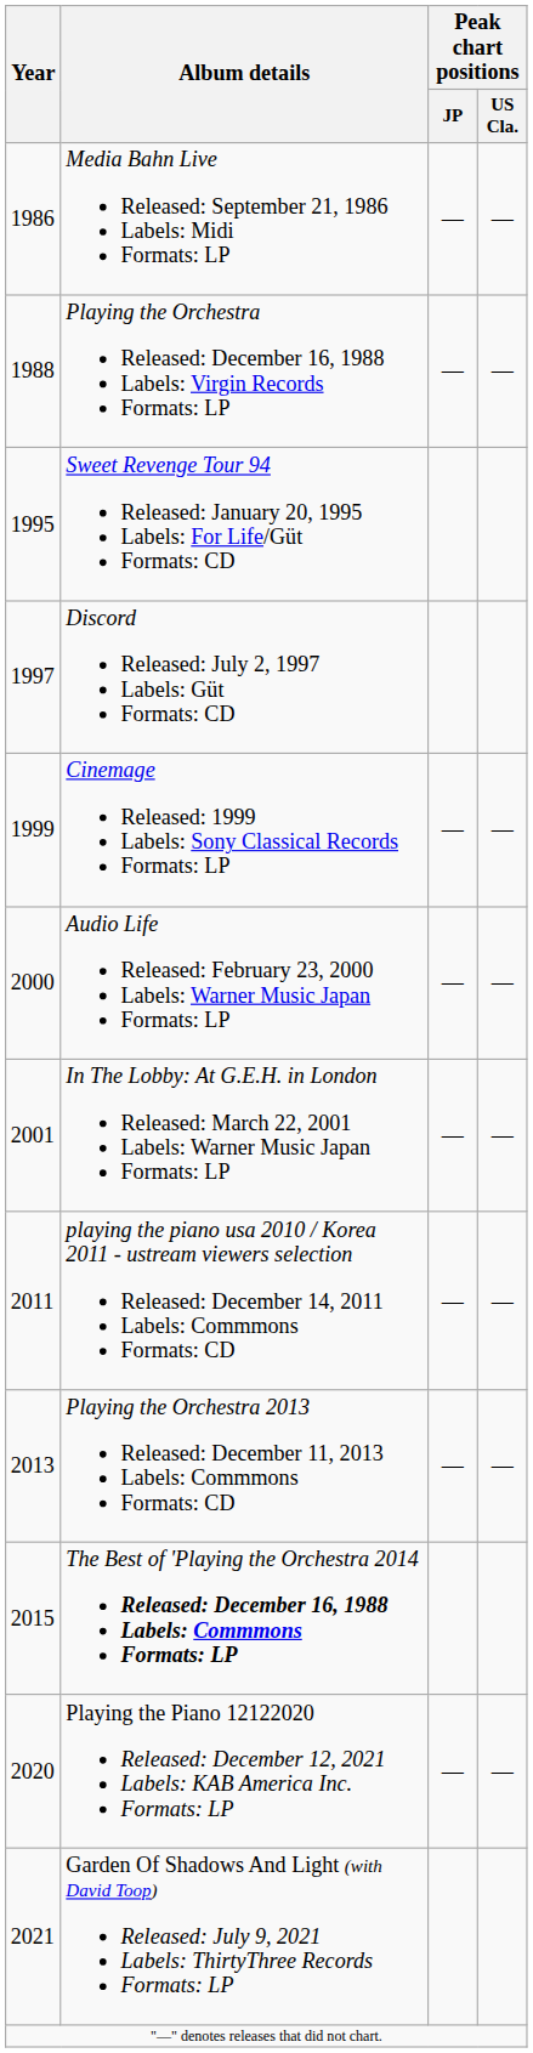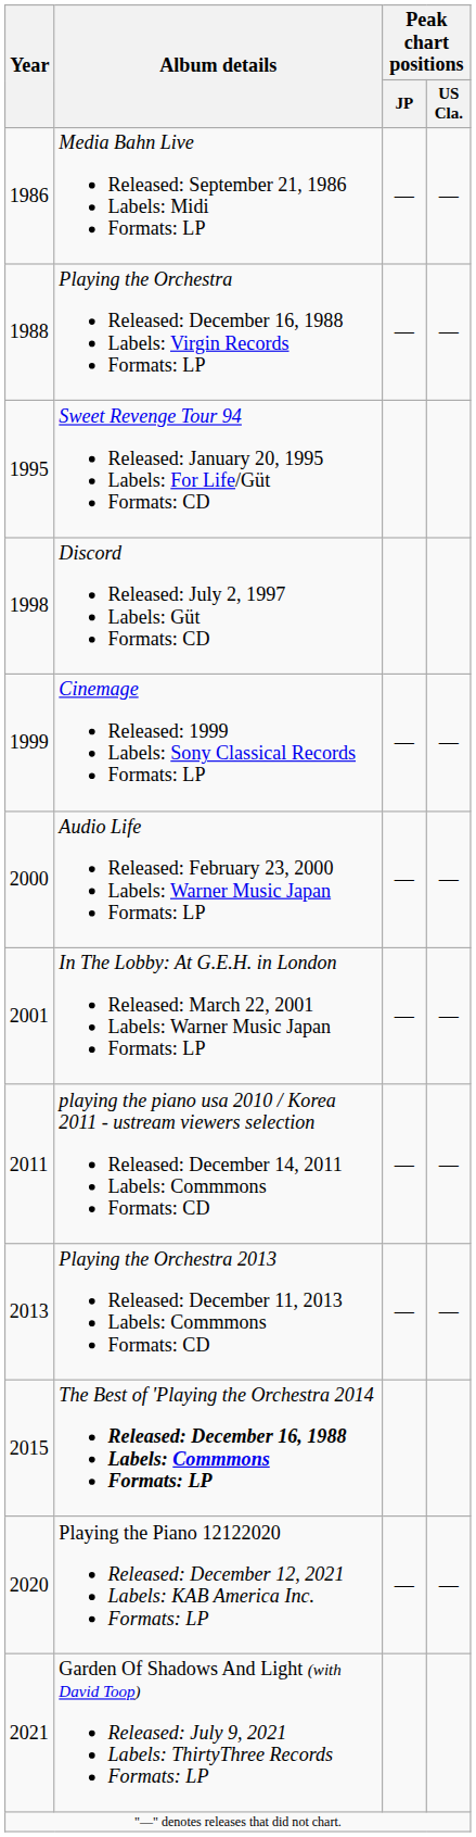Discord Released: July 2, 1997 Labels: Güt Formats: CD | Year: 1997 -> 1998
